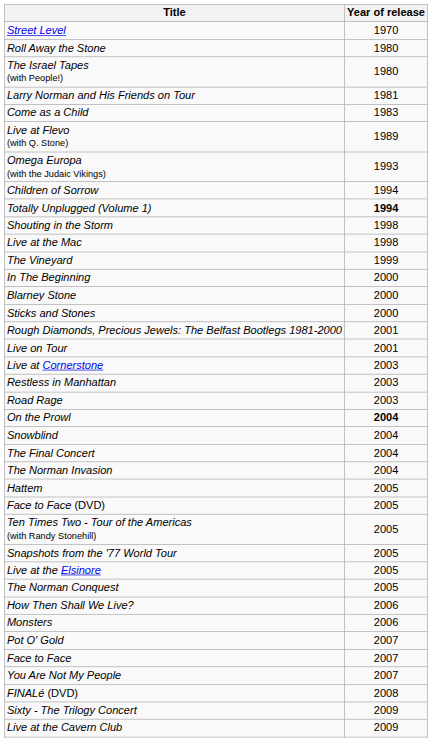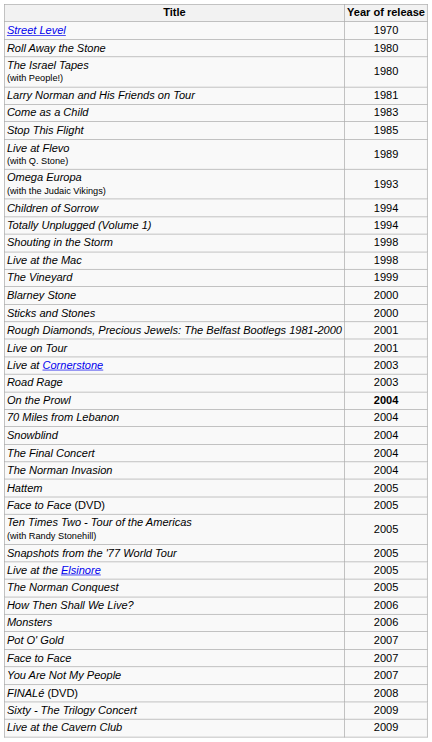+ row: Stop This Flight | 1985
Totally Unplugged (Volume 1) | Year of release: bold -> normal
- row: In The Beginning | 2000
- row: Restless in Manhattan | 2003
+ row: 70 Miles from Lebanon | 2004
